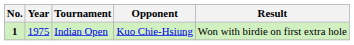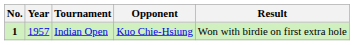Indian Open | Year: 1975 -> 1957
